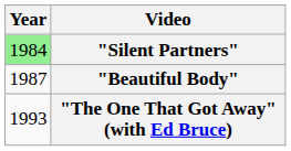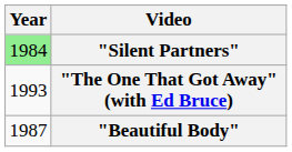rows swapped: "Beautiful Body" <-> "The One That Got Away" (with Ed Bruce)
